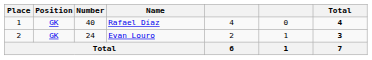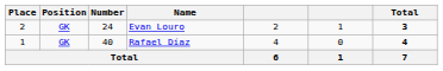rows swapped: Rafael Díaz <-> Evan Louro
